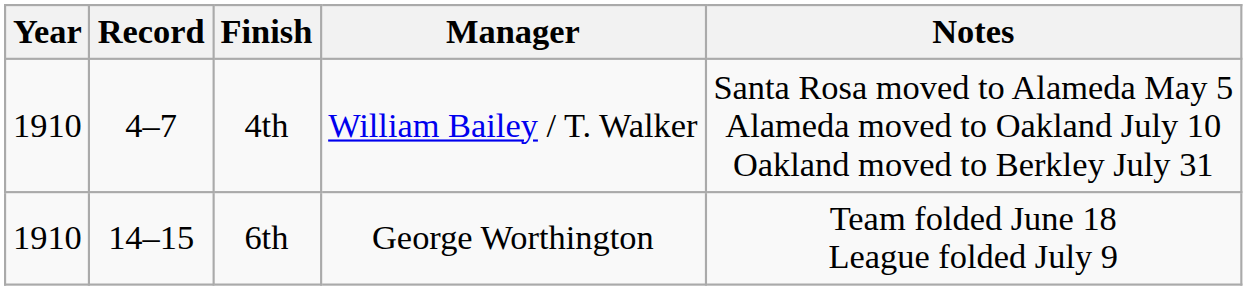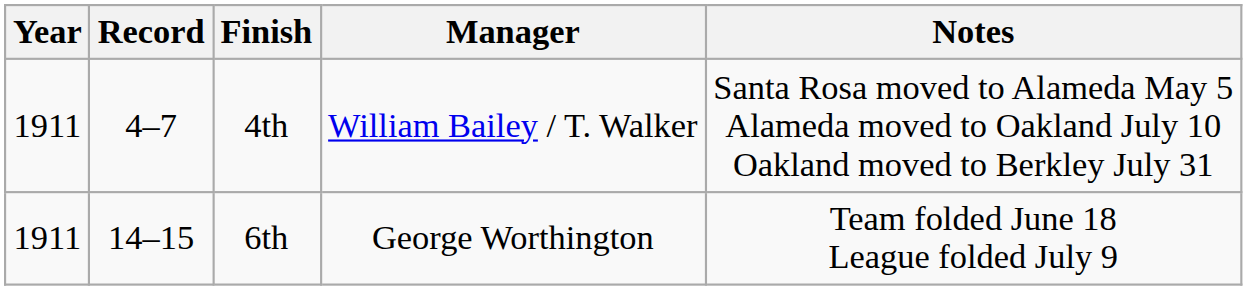4th | Year: 1910 -> 1911
6th | Year: 1910 -> 1911
